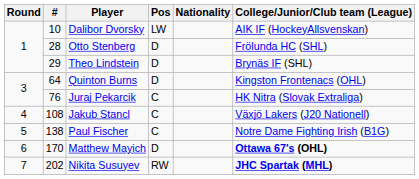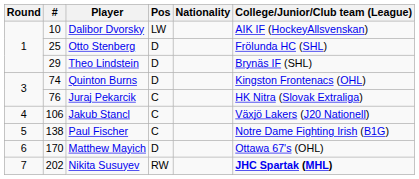Otto Stenberg | #: 28 -> 25
Quinton Burns | #: 64 -> 74
Jakub Stancl | #: 108 -> 106
Matthew Mayich | College/Junior/Club team (League): bold -> normal
